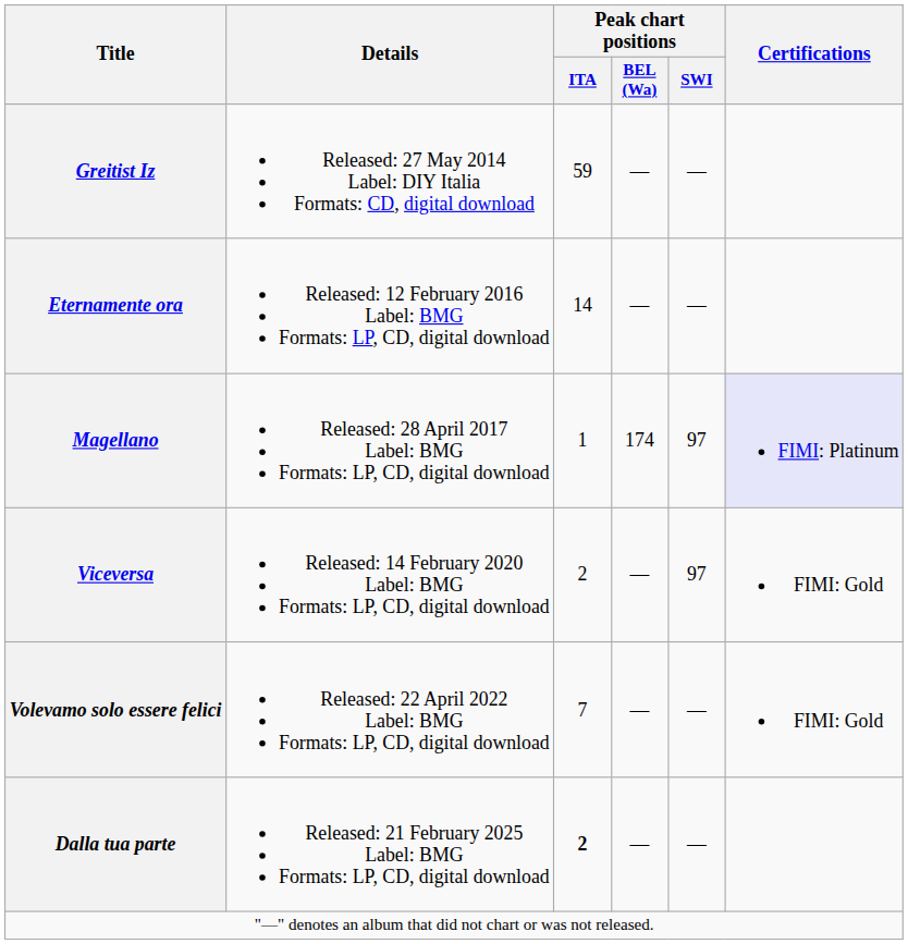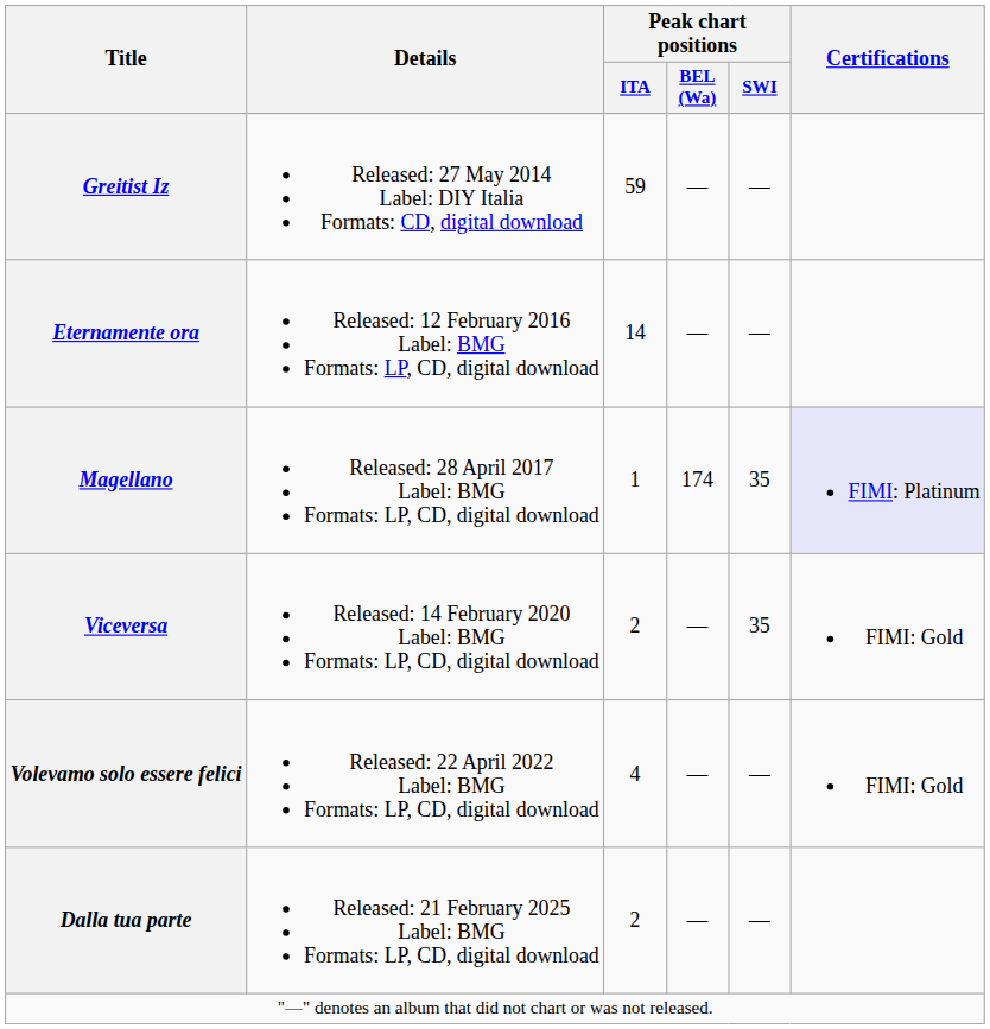Magellano | Peak chart positions / SWI: 97 -> 35
Viceversa | Peak chart positions / SWI: 97 -> 35
Volevamo solo essere felici | Peak chart positions / ITA: 7 -> 4
Dalla tua parte | Peak chart positions / ITA: bold -> normal
